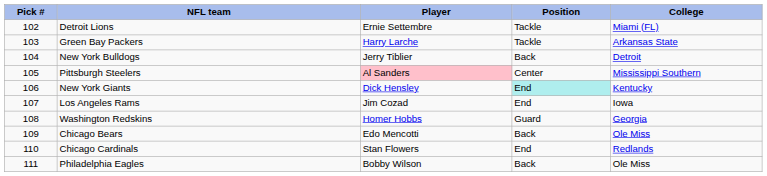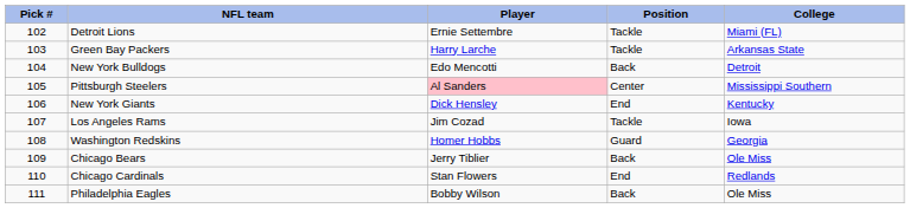New York Bulldogs | Player: Jerry Tiblier -> Edo Mencotti
New York Giants | Position: paleturquoise background -> no background
Los Angeles Rams | Position: End -> Tackle
Chicago Bears | Player: Edo Mencotti -> Jerry Tiblier
